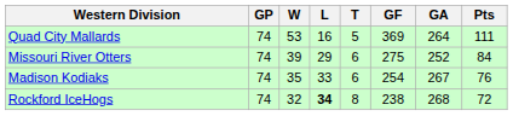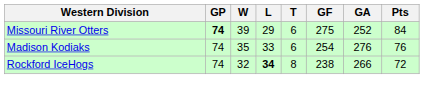- row: Quad City Mallards | 74 | 53 | 16 | 5 | 369 | 264 | 111
Missouri River Otters | GP: normal -> bold
Madison Kodiaks | GA: 267 -> 276
Rockford IceHogs | GA: 268 -> 266
